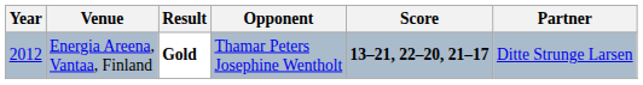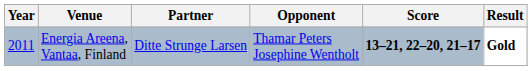columns swapped: Partner <-> Result
Energia Areena, Vantaa, Finland | Year: 2012 -> 2011
